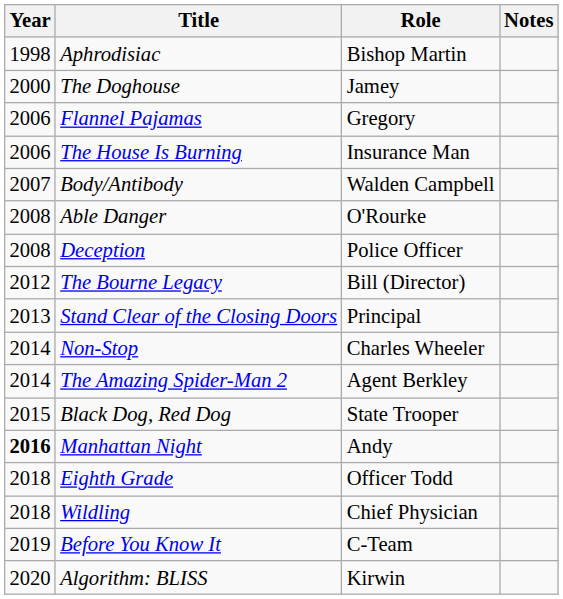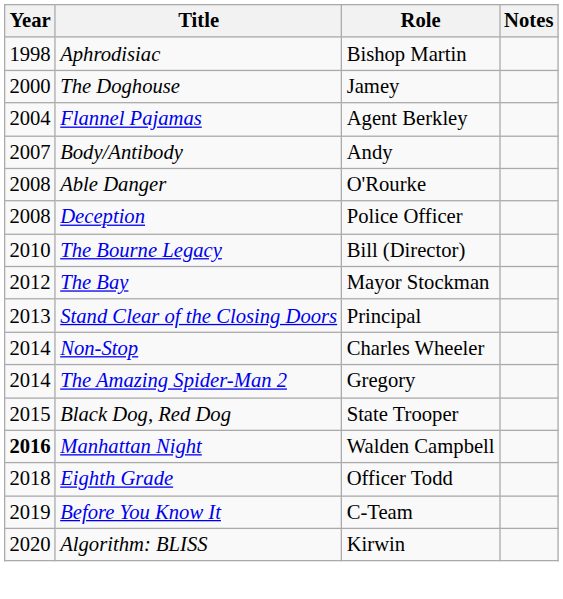Flannel Pajamas | Year: 2006 -> 2004
Flannel Pajamas | Role: Gregory -> Agent Berkley
- row: 2006 | The House Is Burning | Insurance Man
Body/Antibody | Role: Walden Campbell -> Andy
The Bourne Legacy | Year: 2012 -> 2010
+ row: 2012 | The Bay | Mayor Stockman
The Amazing Spider-Man 2 | Role: Agent Berkley -> Gregory
Manhattan Night | Role: Andy -> Walden Campbell
- row: 2018 | Wildling | Chief Physician
